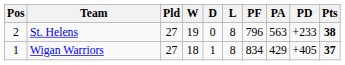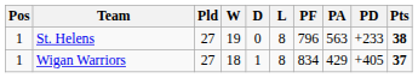St. Helens | Pos: 2 -> 1
